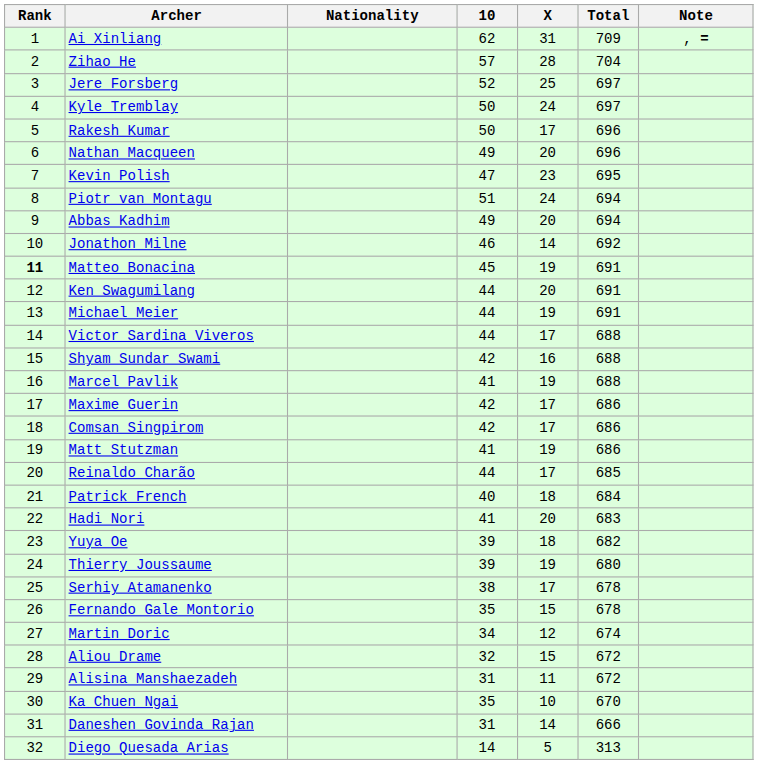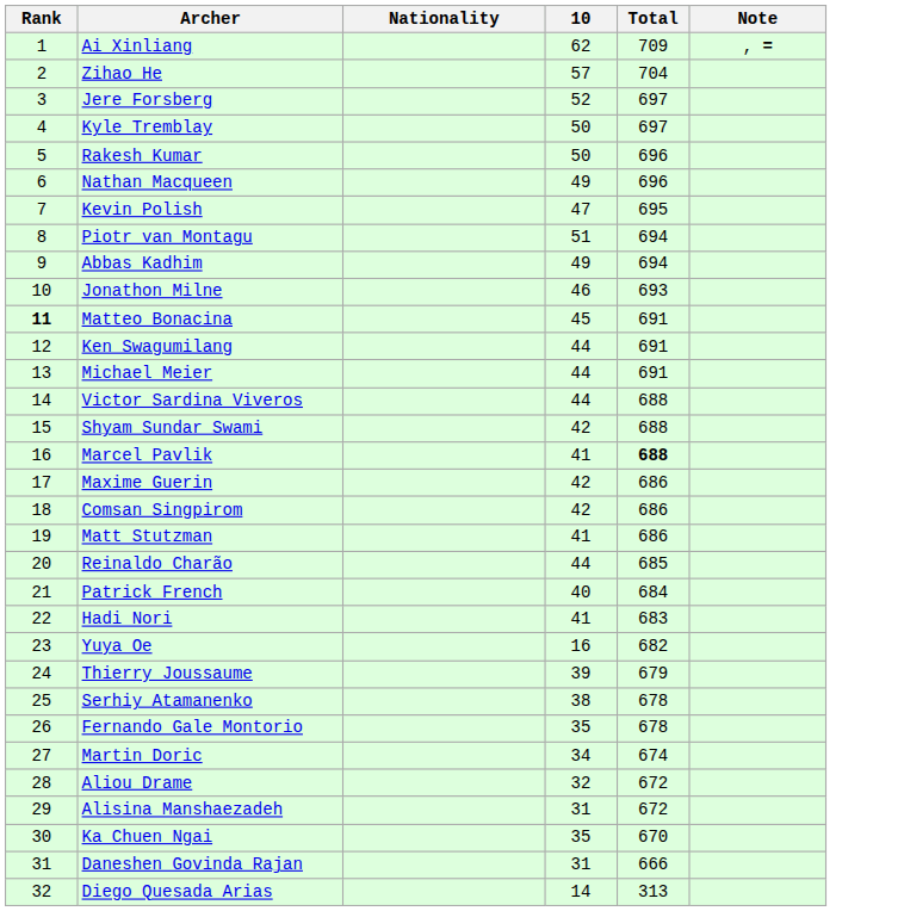- column: X | 31 | 28 | 25 | 24 | 17 | 20 | 23 | 24 | 20 | 14 | 19 | 20 | 19 | 17 | 16 | 19 | 17 | 17 | 19 | 17 | 18 | 20 | 18 | 19 | 17 | 15 | 12 | 15 | 11 | 10 | 14 | 5
Jonathon Milne | Total: 692 -> 693
Marcel Pavlik | Total: normal -> bold
Yuya Oe | 10: 39 -> 16
Thierry Joussaume | Total: 680 -> 679
